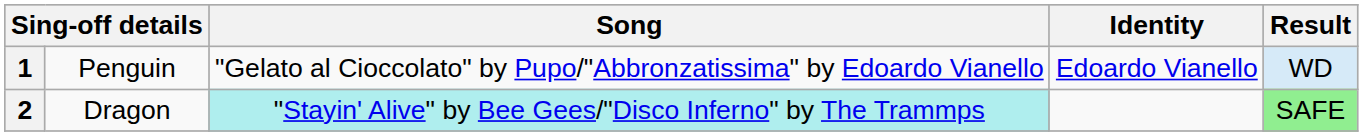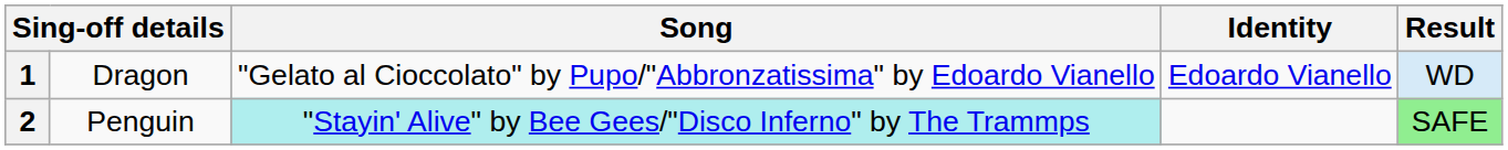1 | column 2: Penguin -> Dragon
2 | column 2: Dragon -> Penguin
